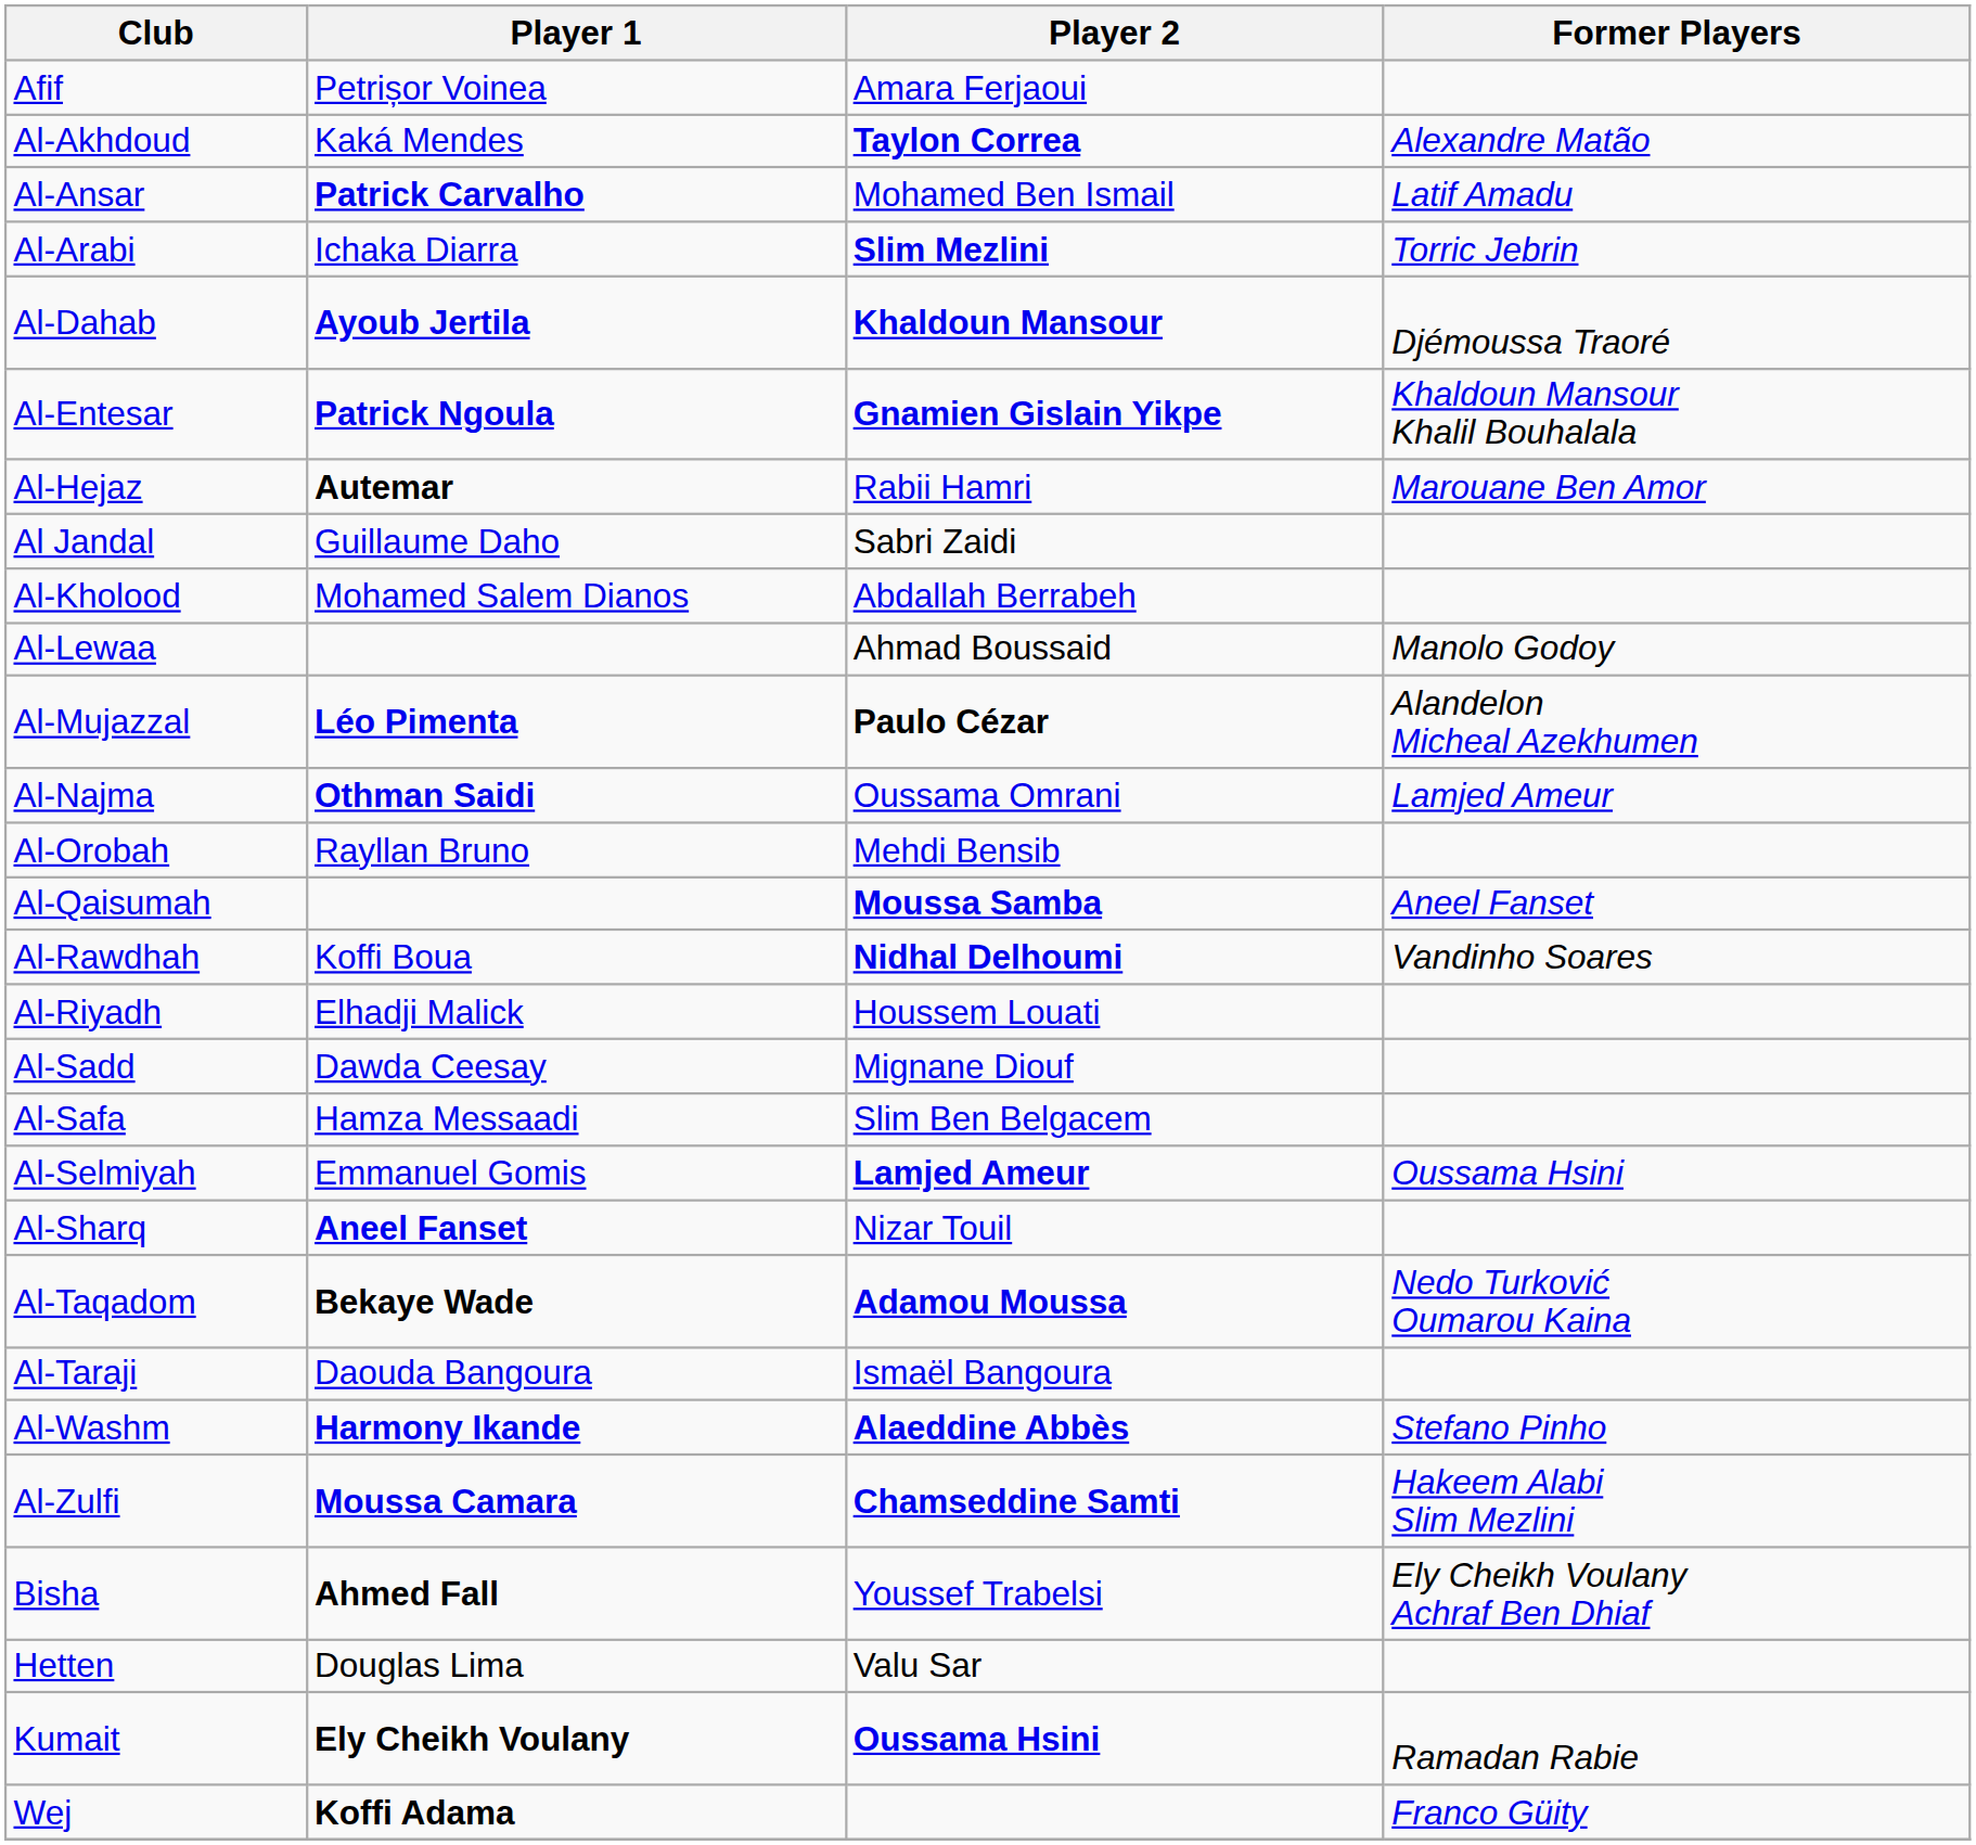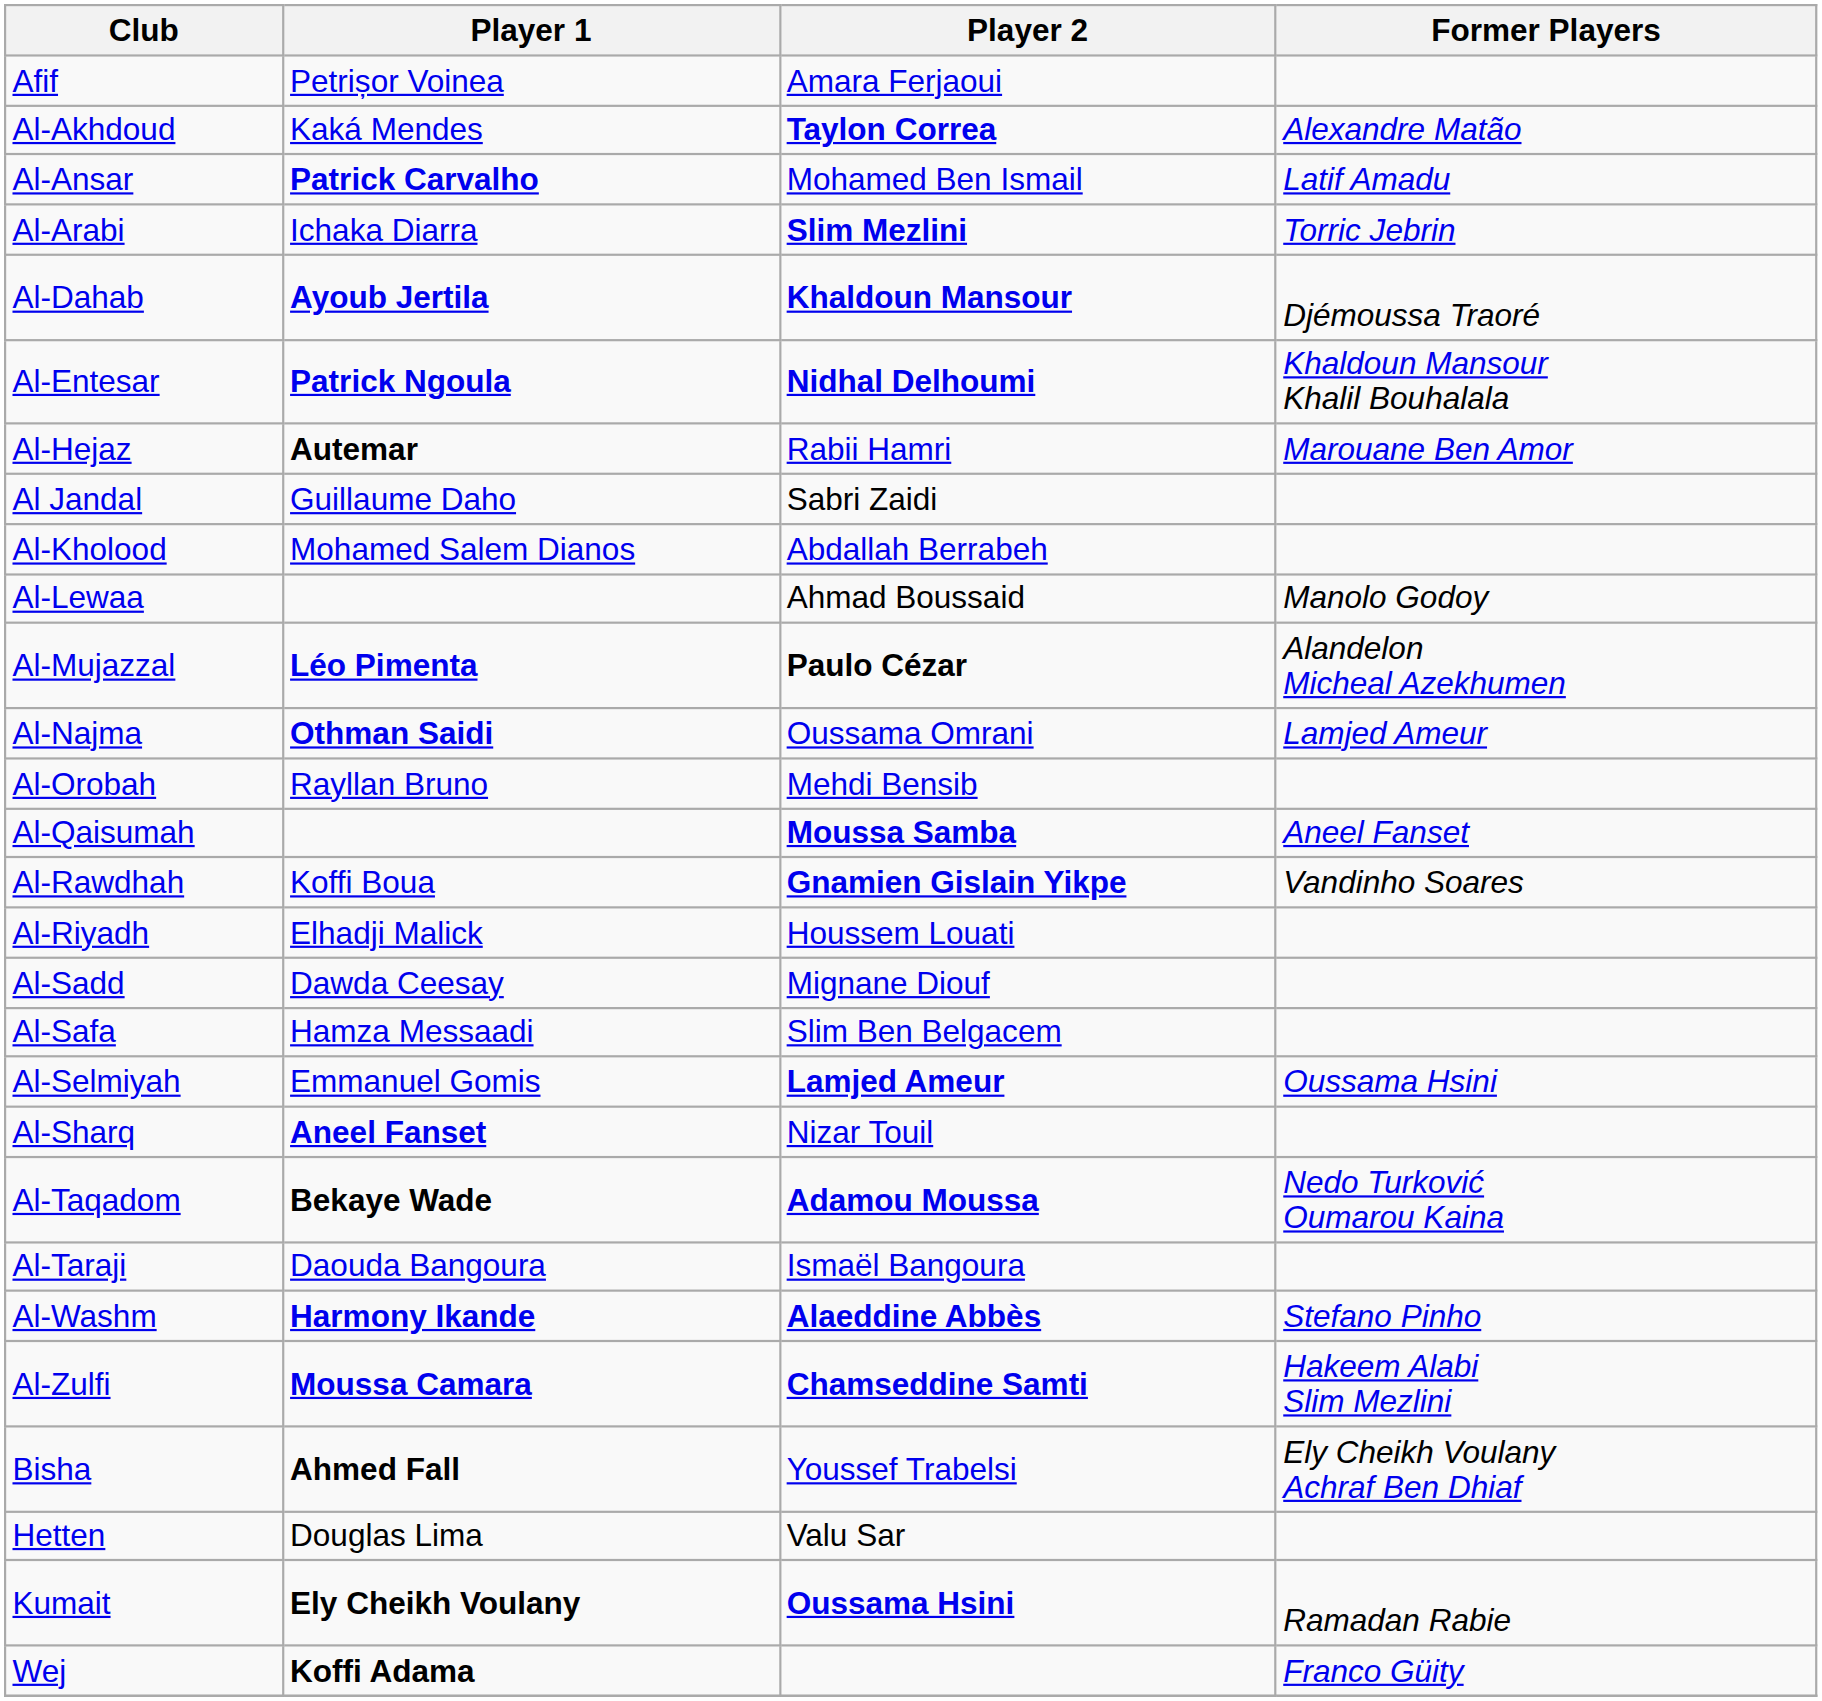Al-Entesar | Player 2: Gnamien Gislain Yikpe -> Nidhal Delhoumi
Al-Rawdhah | Player 2: Nidhal Delhoumi -> Gnamien Gislain Yikpe
